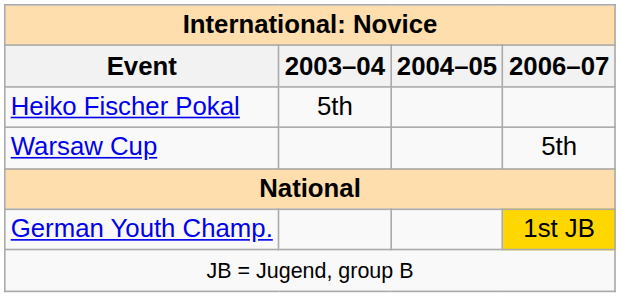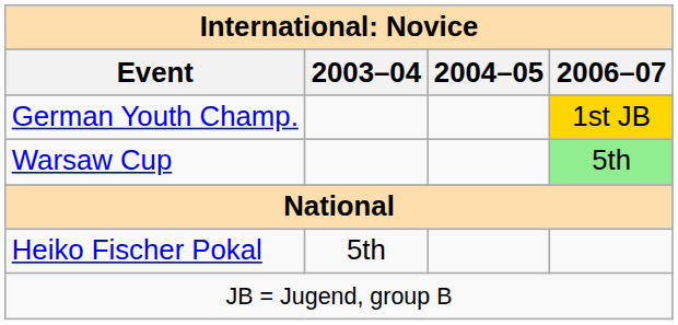rows swapped: Heiko Fischer Pokal <-> German Youth Champ.
Warsaw Cup | 2006–07: no background -> lightgreen background
